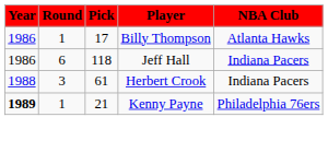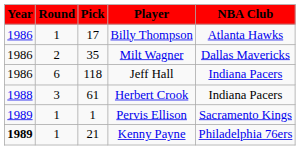+ row: 1986 | 2 | 35 | Milt Wagner | Dallas Mavericks
+ row: 1989 | 1 | 1 | Pervis Ellison | Sacramento Kings
